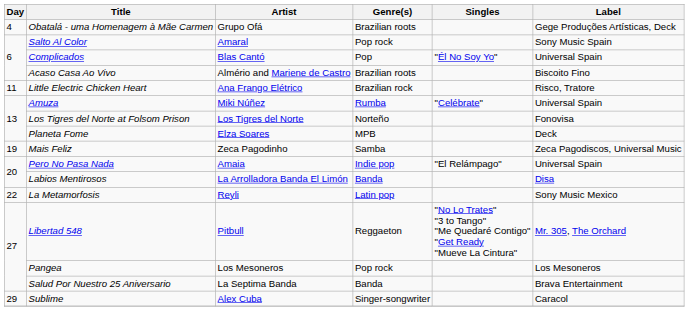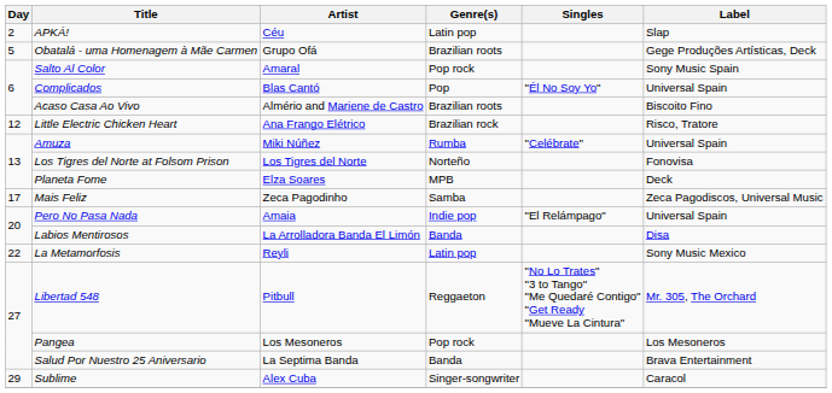+ row: 2 | APKÁ! | Céu | Latin pop | Slap
Obatalá - uma Homenagem à Mãe Carmen | Day: 4 -> 5
Little Electric Chicken Heart | Day: 11 -> 12
Mais Feliz | Day: 19 -> 17
